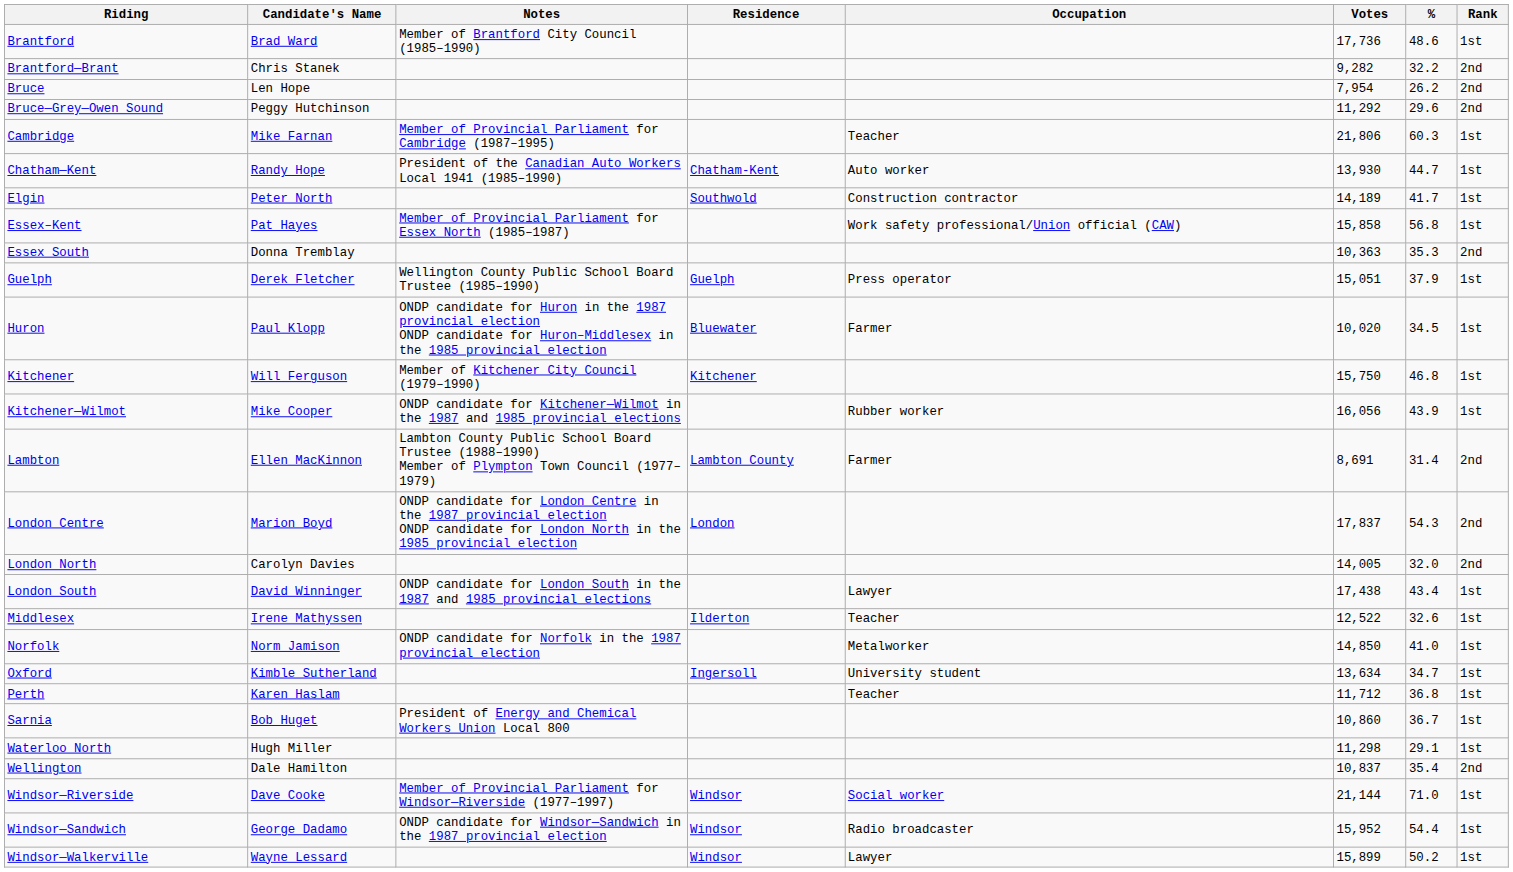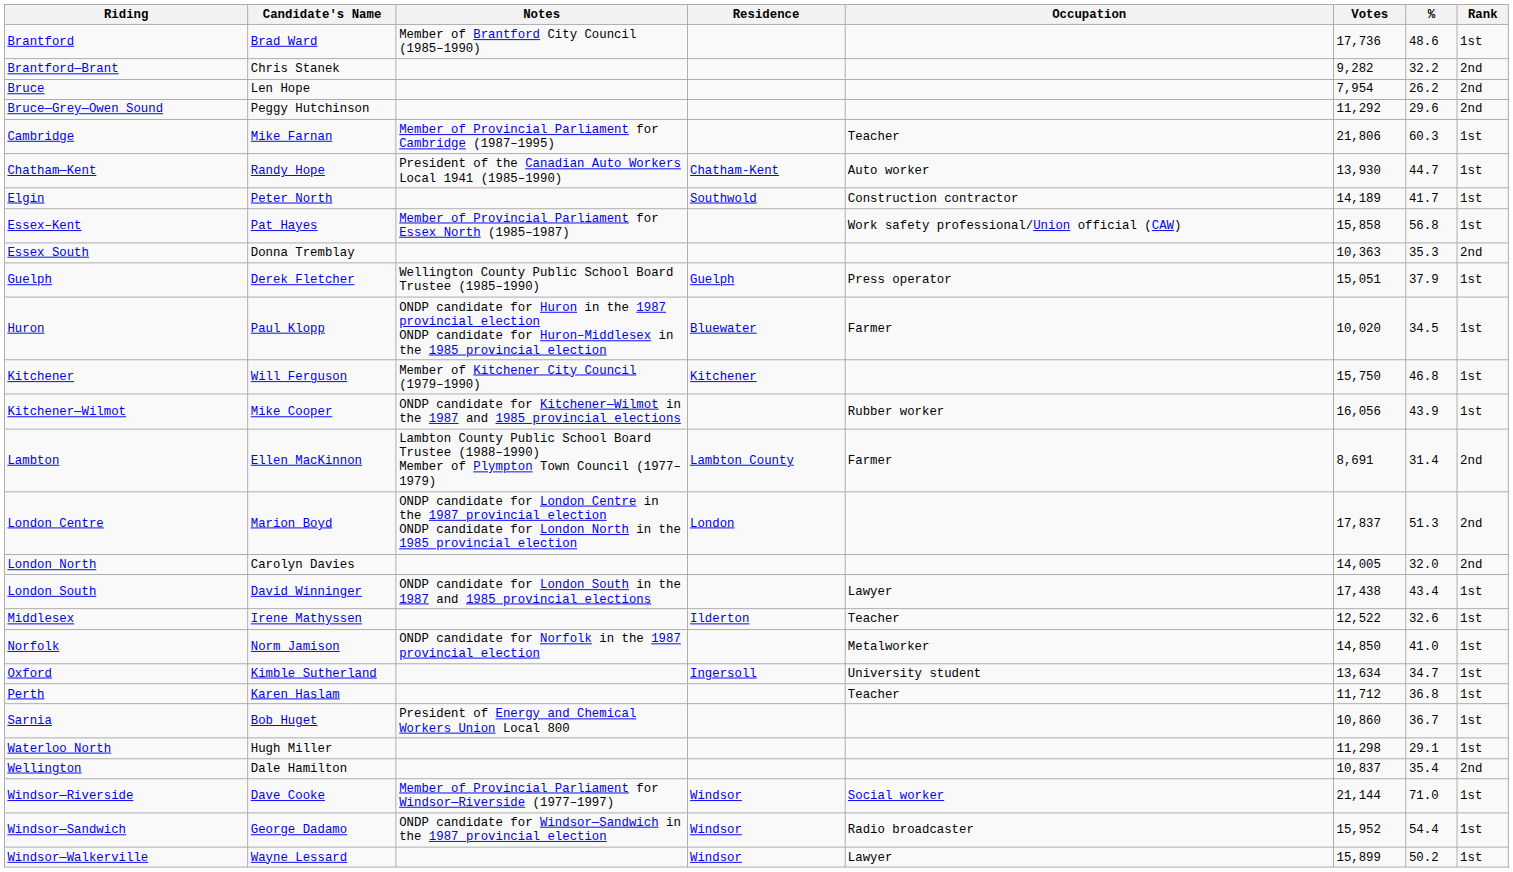London Centre | %: 54.3 -> 51.3
